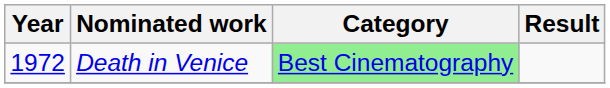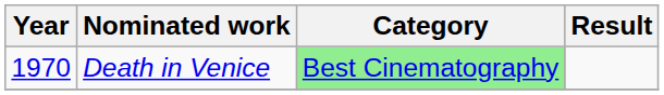Death in Venice | Year: 1972 -> 1970
